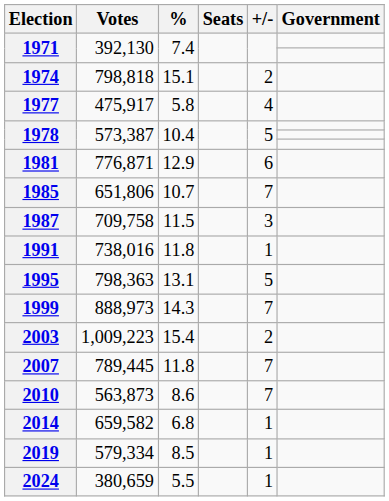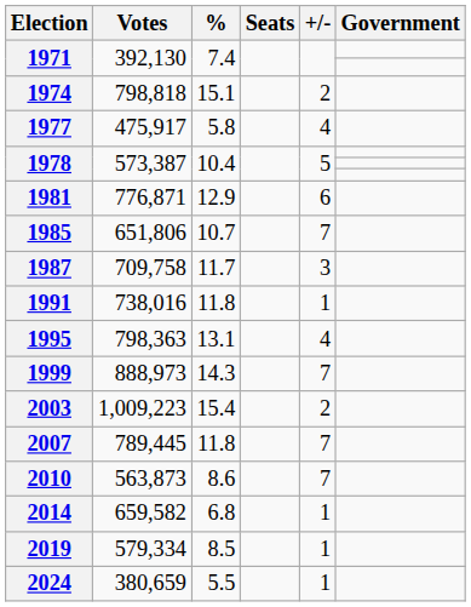1987 | %: 11.5 -> 11.7
1995 | +/-: 5 -> 4
